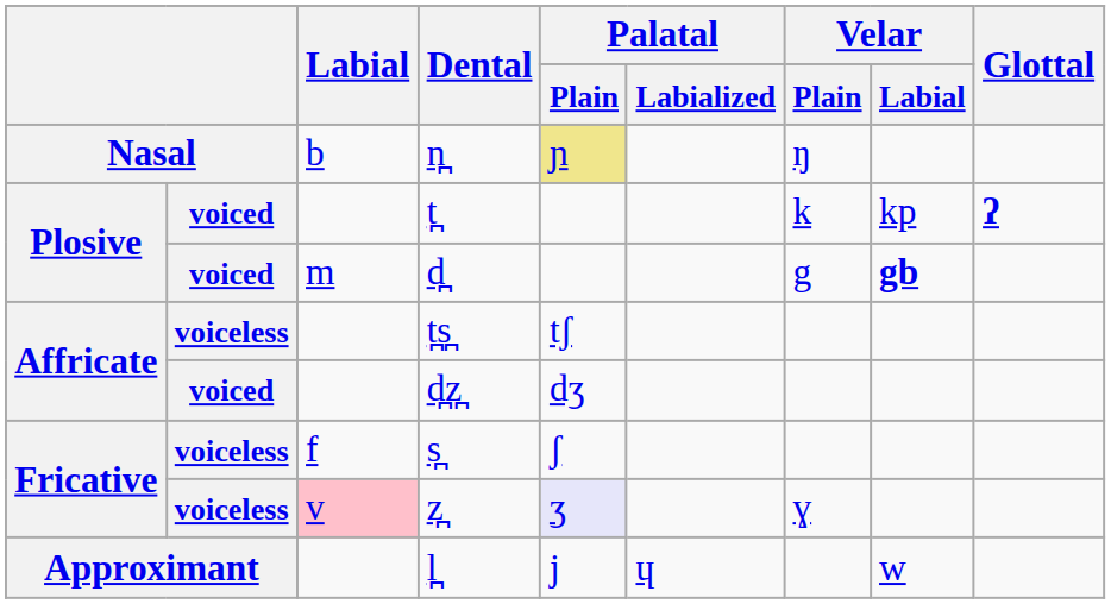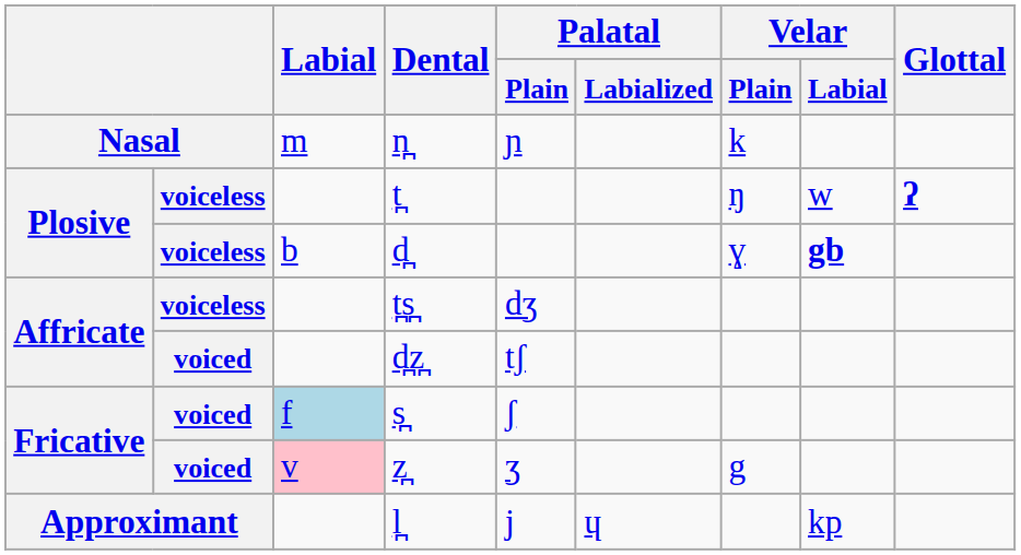n̪ | Labial: b -> m
n̪ | Palatal / Plain: khaki background -> no background
n̪ | Velar / Plain: ŋ -> k
t̪ | column 2: voiced -> voiceless
t̪ | Velar / Plain: k -> ŋ
t̪ | Velar / Labial: kp -> w
d̪ | column 2: voiced -> voiceless
d̪ | Labial: m -> b
d̪ | Velar / Plain: g -> ɣ
t̪s̪ | Palatal / Plain: tʃ -> dʒ
d̪z̪ | Palatal / Plain: dʒ -> tʃ
s̪ | column 2: voiceless -> voiced
s̪ | Labial: no background -> lightblue background
z̪ | column 2: voiceless -> voiced
z̪ | Palatal / Plain: lavender background -> no background
z̪ | Velar / Plain: ɣ -> g
l̪ | Velar / Labial: w -> kp
